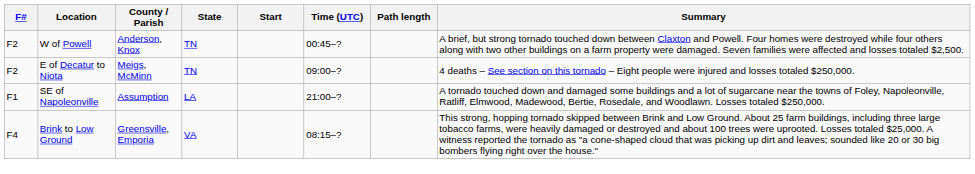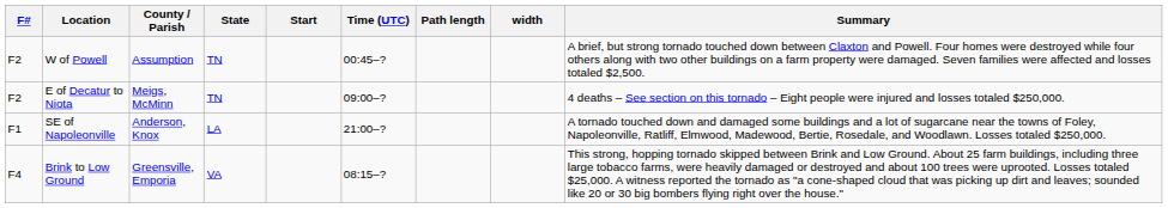+ column: width
W of Powell | County / Parish: Anderson, Knox -> Assumption
SE of Napoleonville | County / Parish: Assumption -> Anderson, Knox
